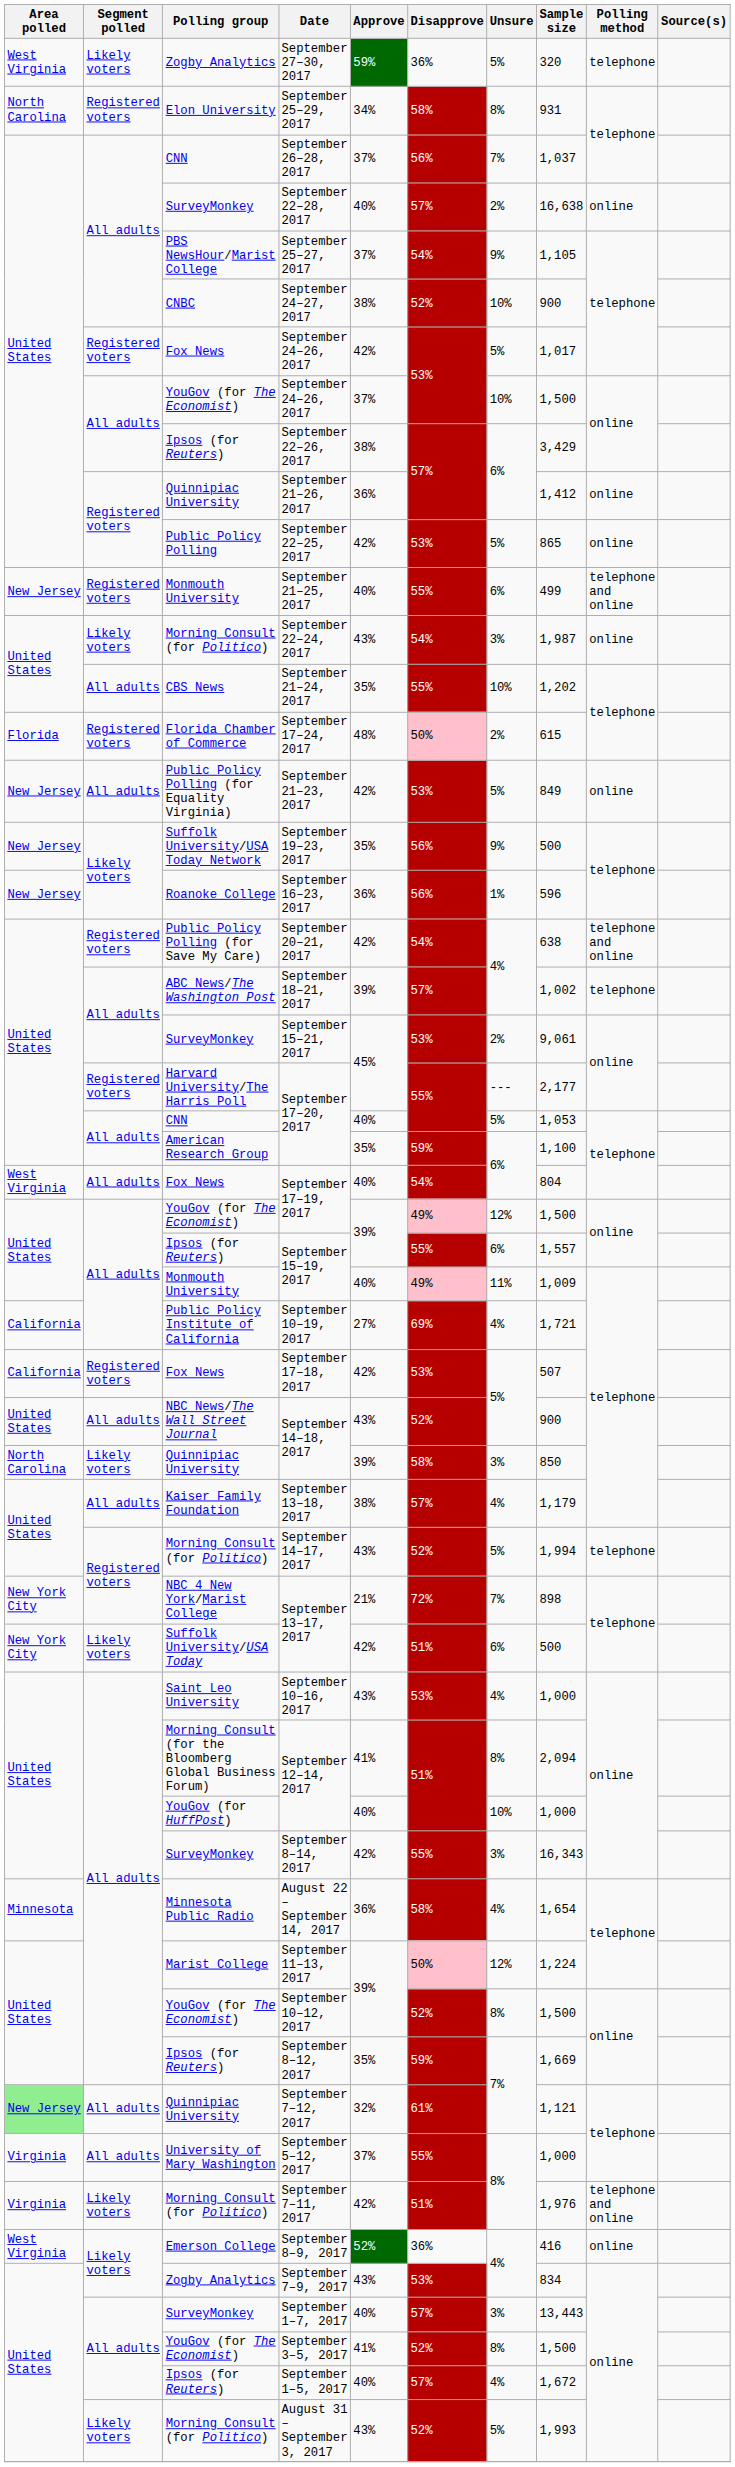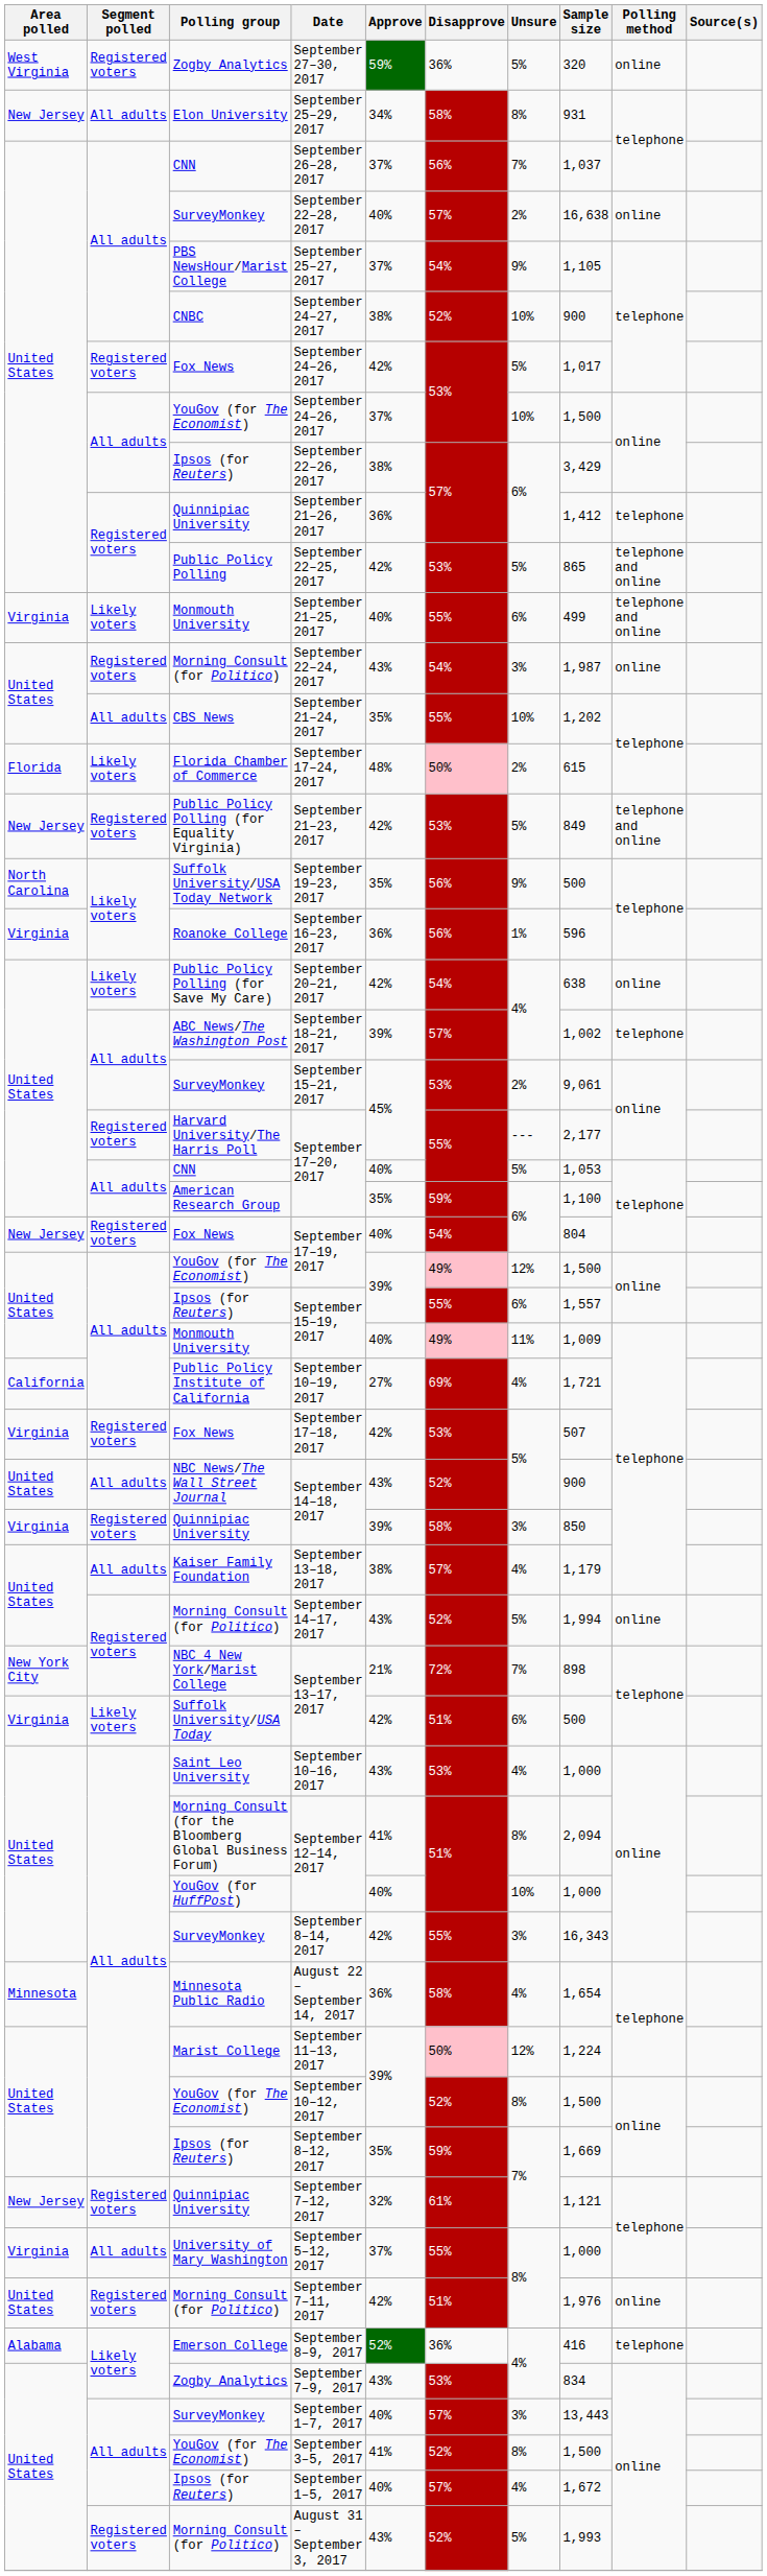September 27–30, 2017 | Segment polled: Likely voters -> Registered voters
September 27–30, 2017 | Polling method: telephone -> online
September 25–29, 2017 | Area polled: North Carolina -> New Jersey
September 25–29, 2017 | Segment polled: Registered voters -> All adults
September 21–26, 2017 | Polling method: online -> telephone
September 22–25, 2017 | Polling method: online -> telephone and online
September 21–25, 2017 | Area polled: New Jersey -> Virginia
September 21–25, 2017 | Segment polled: Registered voters -> Likely voters
September 22–24, 2017 | Segment polled: Likely voters -> Registered voters
September 17–24, 2017 | Segment polled: Registered voters -> Likely voters
September 21–23, 2017 | Segment polled: All adults -> Registered voters
September 21–23, 2017 | Polling method: online -> telephone and online
September 19–23, 2017 | Area polled: New Jersey -> North Carolina
September 16–23, 2017 | Area polled: New Jersey -> Virginia
September 20–21, 2017 | Segment polled: Registered voters -> Likely voters
September 20–21, 2017 | Polling method: telephone and online -> online
Fox News / September 17–19, 2017 | Area polled: West Virginia -> New Jersey
Fox News / September 17–19, 2017 | Segment polled: All adults -> Registered voters
September 17–18, 2017 | Area polled: California -> Virginia
Quinnipiac University / September 14–18, 2017 | Area polled: North Carolina -> Virginia
Quinnipiac University / September 14–18, 2017 | Segment polled: Likely voters -> Registered voters
September 14–17, 2017 | Polling method: telephone -> online
Suffolk University/USA Today / September 13–17, 2017 | Area polled: New York City -> Virginia
September 7–12, 2017 | Area polled: lightgreen background -> no background
September 7–12, 2017 | Segment polled: All adults -> Registered voters
September 7–11, 2017 | Area polled: Virginia -> United States
September 7–11, 2017 | Segment polled: Likely voters -> Registered voters
September 7–11, 2017 | Polling method: telephone and online -> online
September 8–9, 2017 | Area polled: West Virginia -> Alabama
September 8–9, 2017 | Polling method: online -> telephone
August 31 – September 3, 2017 | Segment polled: Likely voters -> Registered voters
